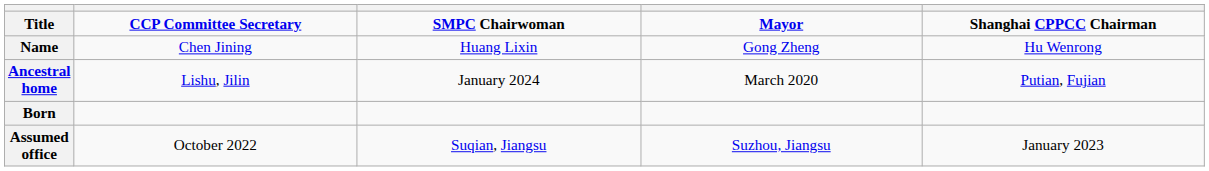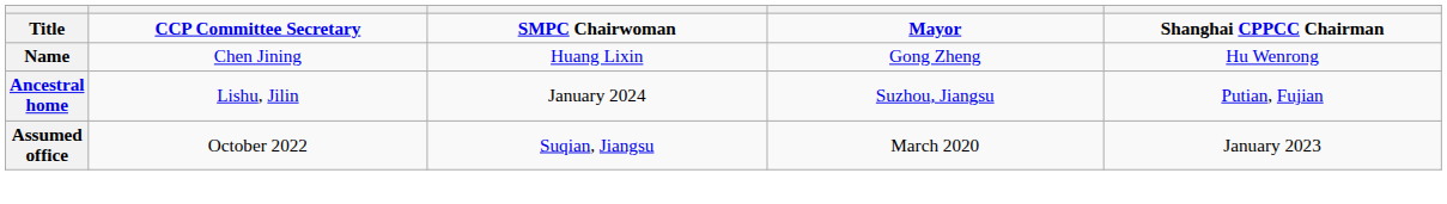Ancestral home | column 4: March 2020 -> Suzhou, Jiangsu
- row: Born
Assumed office | column 4: Suzhou, Jiangsu -> March 2020
